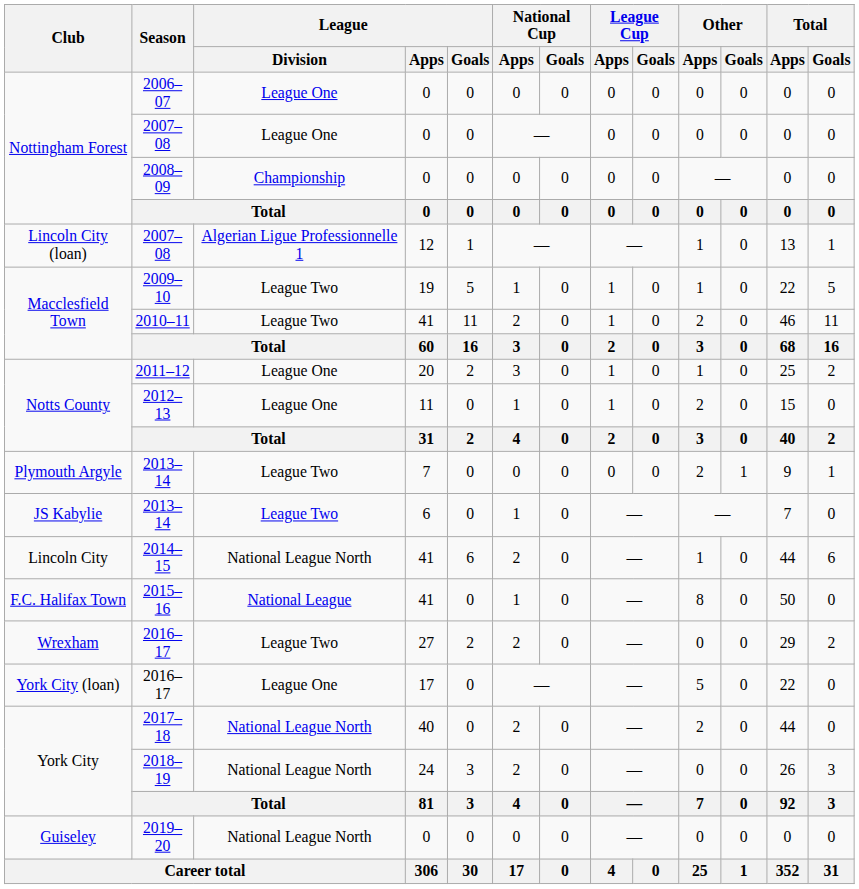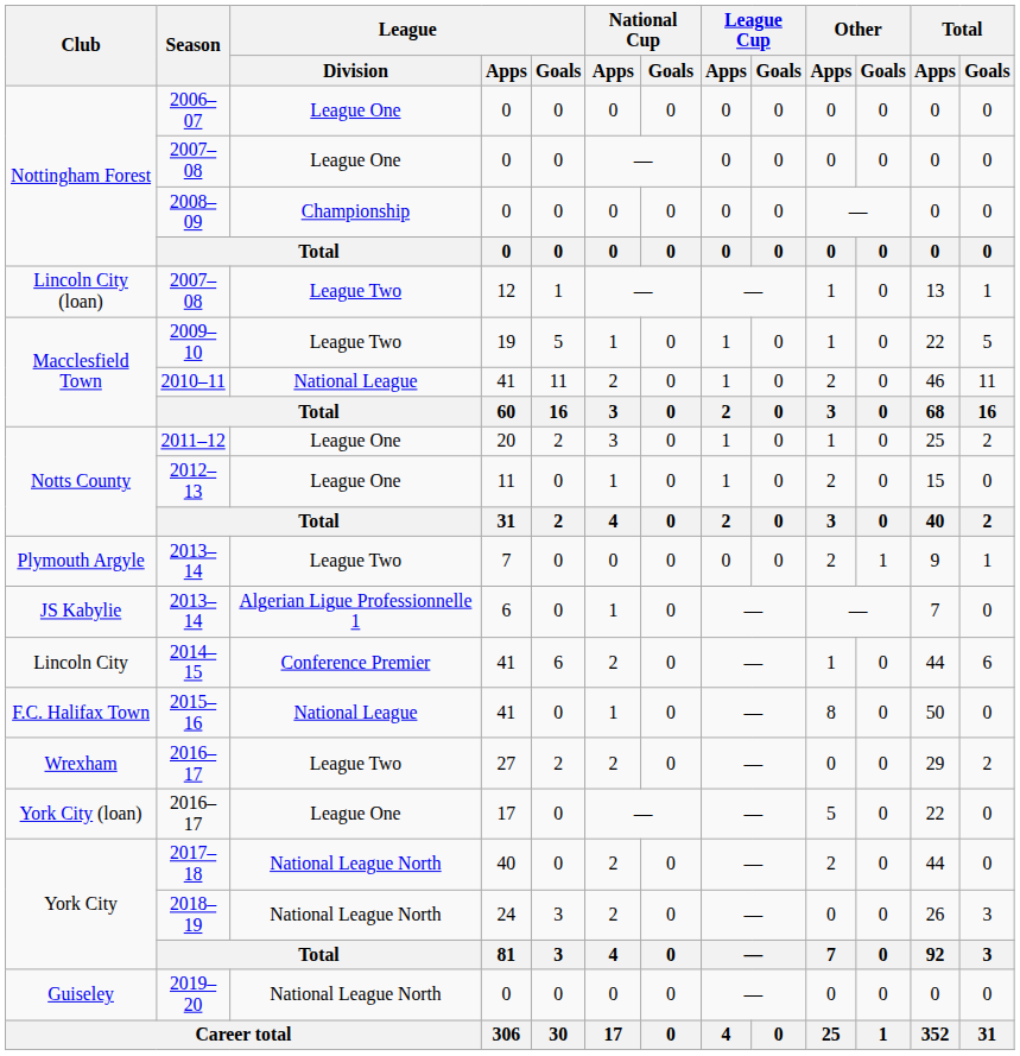Lincoln City (loan) / 2007–08 | League / Division: Algerian Ligue Professionnelle 1 -> League Two
2010–11 | League / Division: League Two -> National League
JS Kabylie / 2013–14 | League / Division: League Two -> Algerian Ligue Professionnelle 1
2014–15 | League / Division: National League North -> Conference Premier
